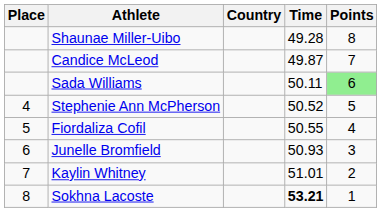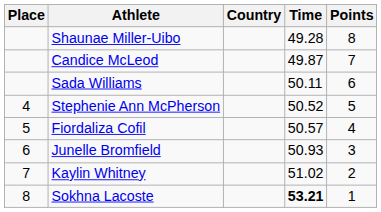Sada Williams | Points: lightgreen background -> no background
Fiordaliza Cofil | Time: 50.55 -> 50.57
Kaylin Whitney | Time: 51.01 -> 51.02
